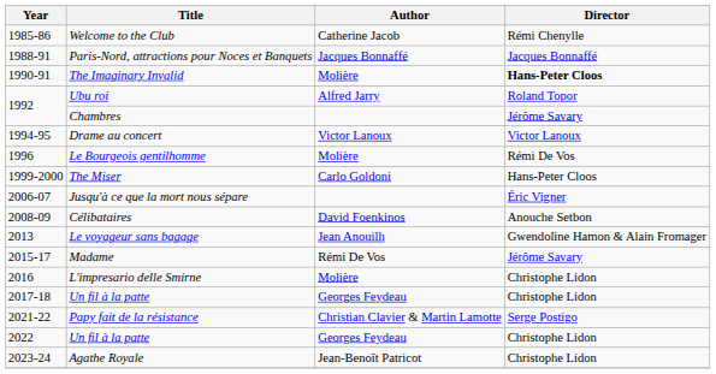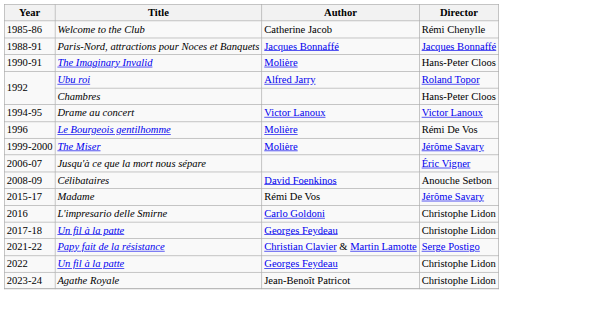The Imaginary Invalid | Director: bold -> normal
Chambres | Director: Jérôme Savary -> Hans-Peter Cloos
The Miser | Author: Carlo Goldoni -> Molière
The Miser | Director: Hans-Peter Cloos -> Jérôme Savary
- row: 2013 | Le voyageur sans bagage | Jean Anouilh | Gwendoline Hamon & Alain Fromager
L'impresario delle Smirne | Author: Molière -> Carlo Goldoni
